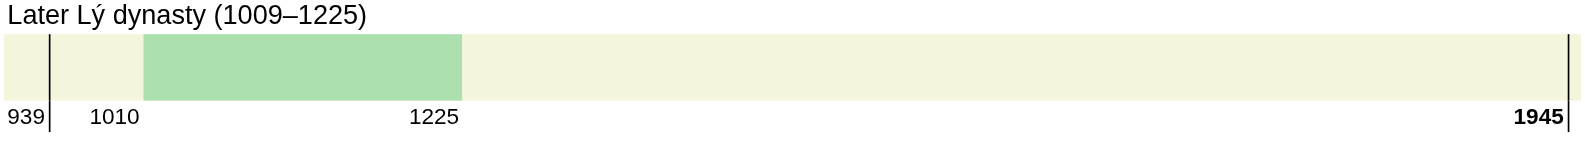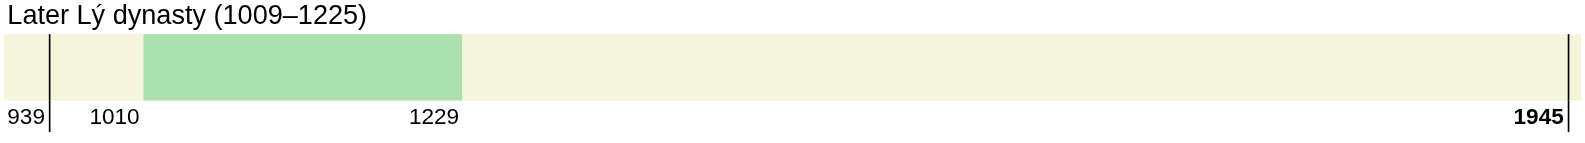939 | column 3: 1225 -> 1229
